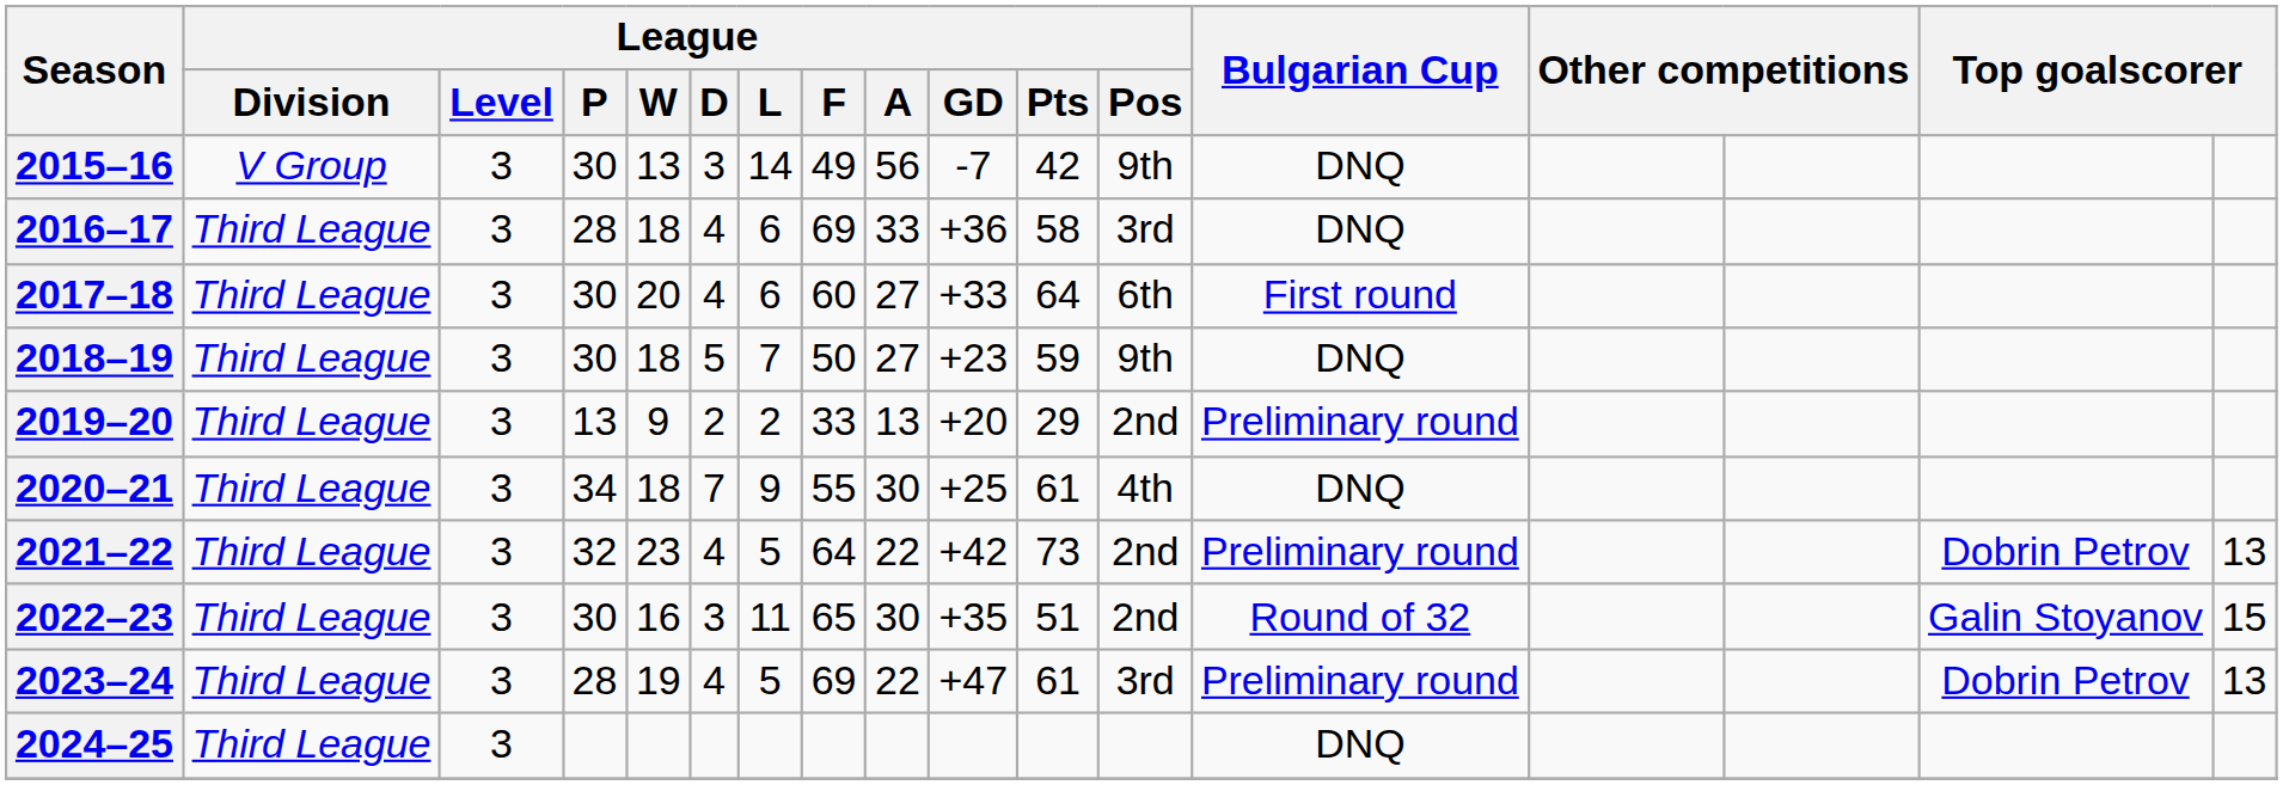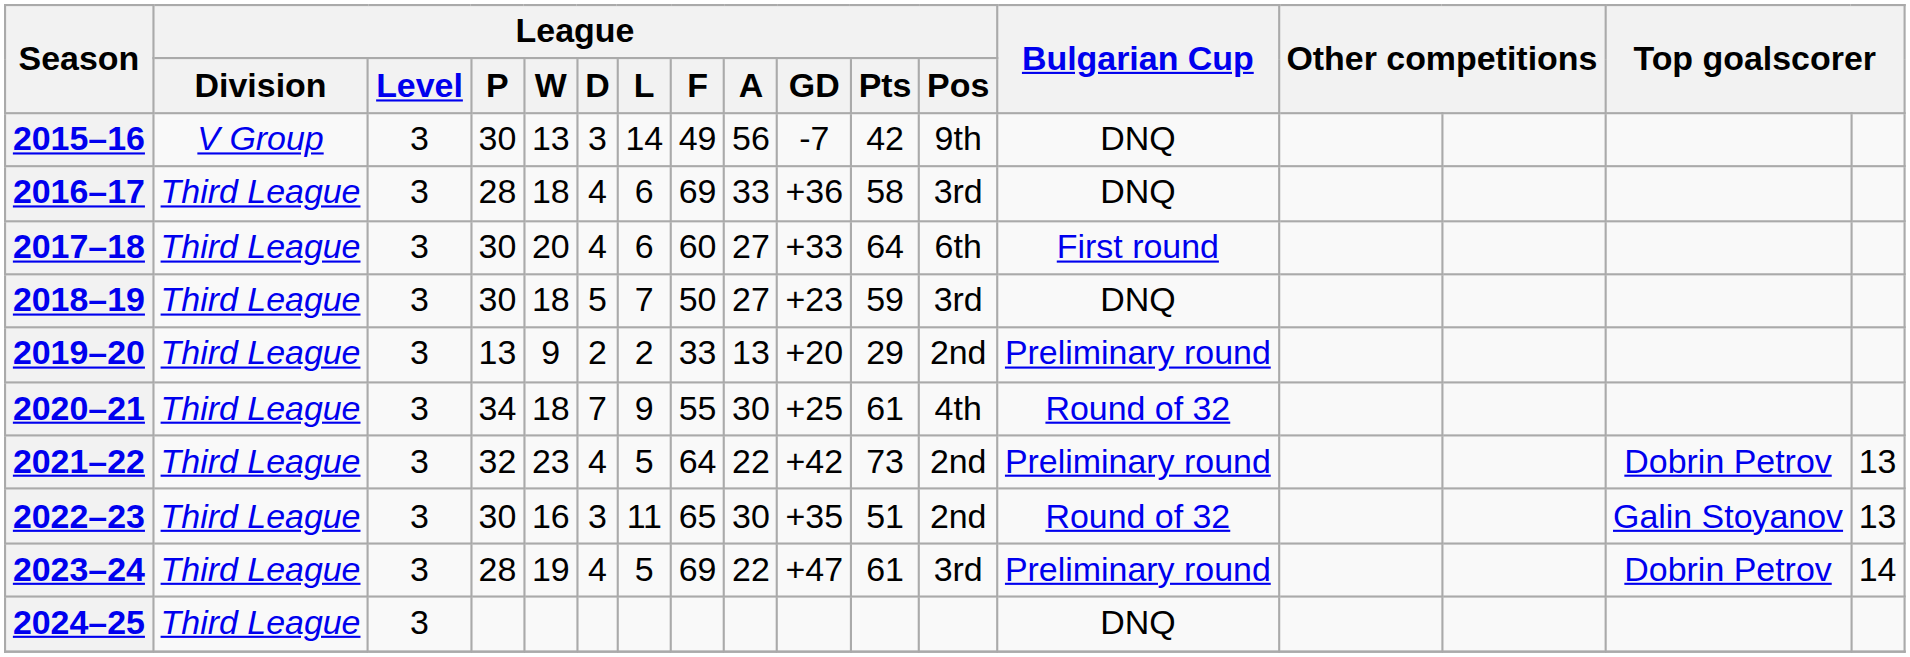2018–19 | League / Pos: 9th -> 3rd
2020–21 | Bulgarian Cup: DNQ -> Round of 32
2022–23 | column 17: 15 -> 13
2023–24 | column 17: 13 -> 14
